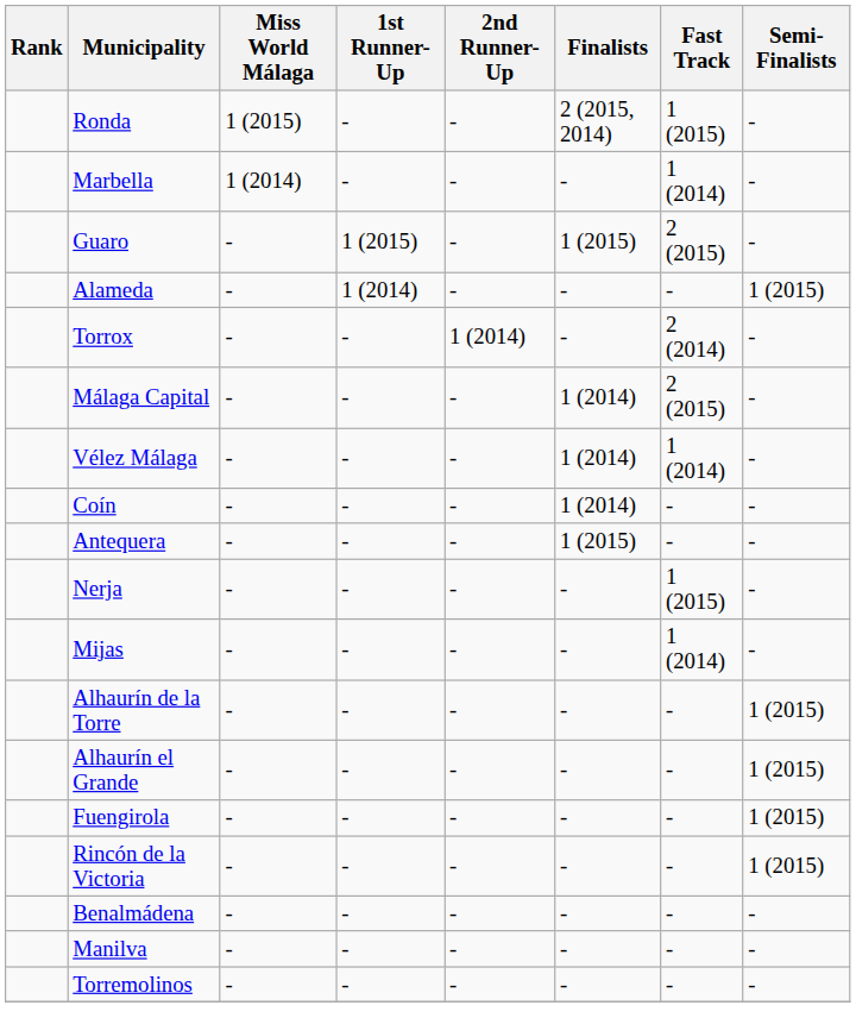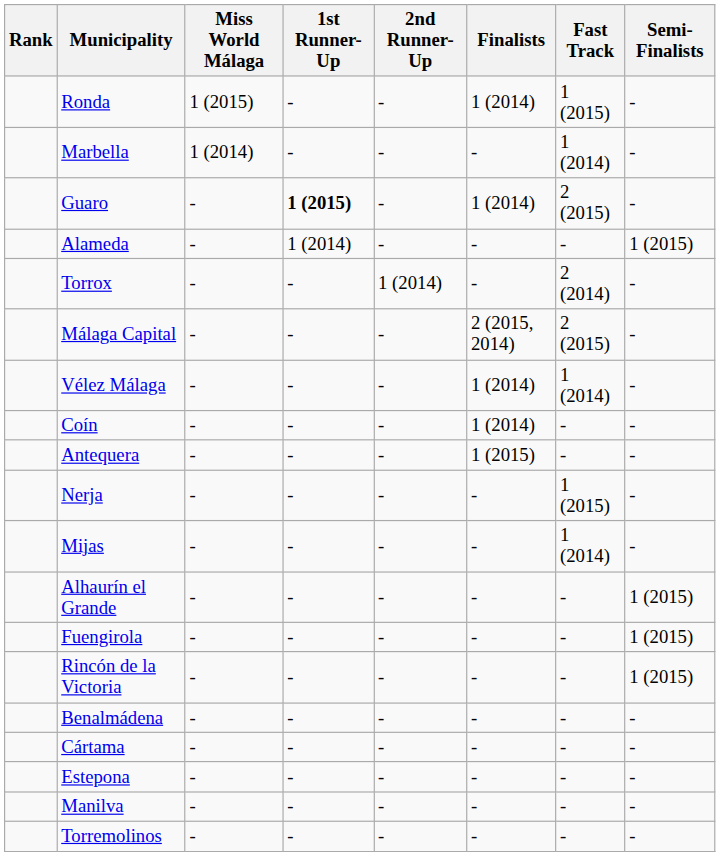Ronda | Finalists: 2 (2015, 2014) -> 1 (2014)
Guaro | 1st Runner-Up: normal -> bold
Guaro | Finalists: 1 (2015) -> 1 (2014)
Málaga Capital | Finalists: 1 (2014) -> 2 (2015, 2014)
- row: Alhaurín de la Torre | - | - | - | - | - | 1 (2015)
+ row: Cártama | - | - | - | - | - | -
+ row: Estepona | - | - | - | - | - | -
